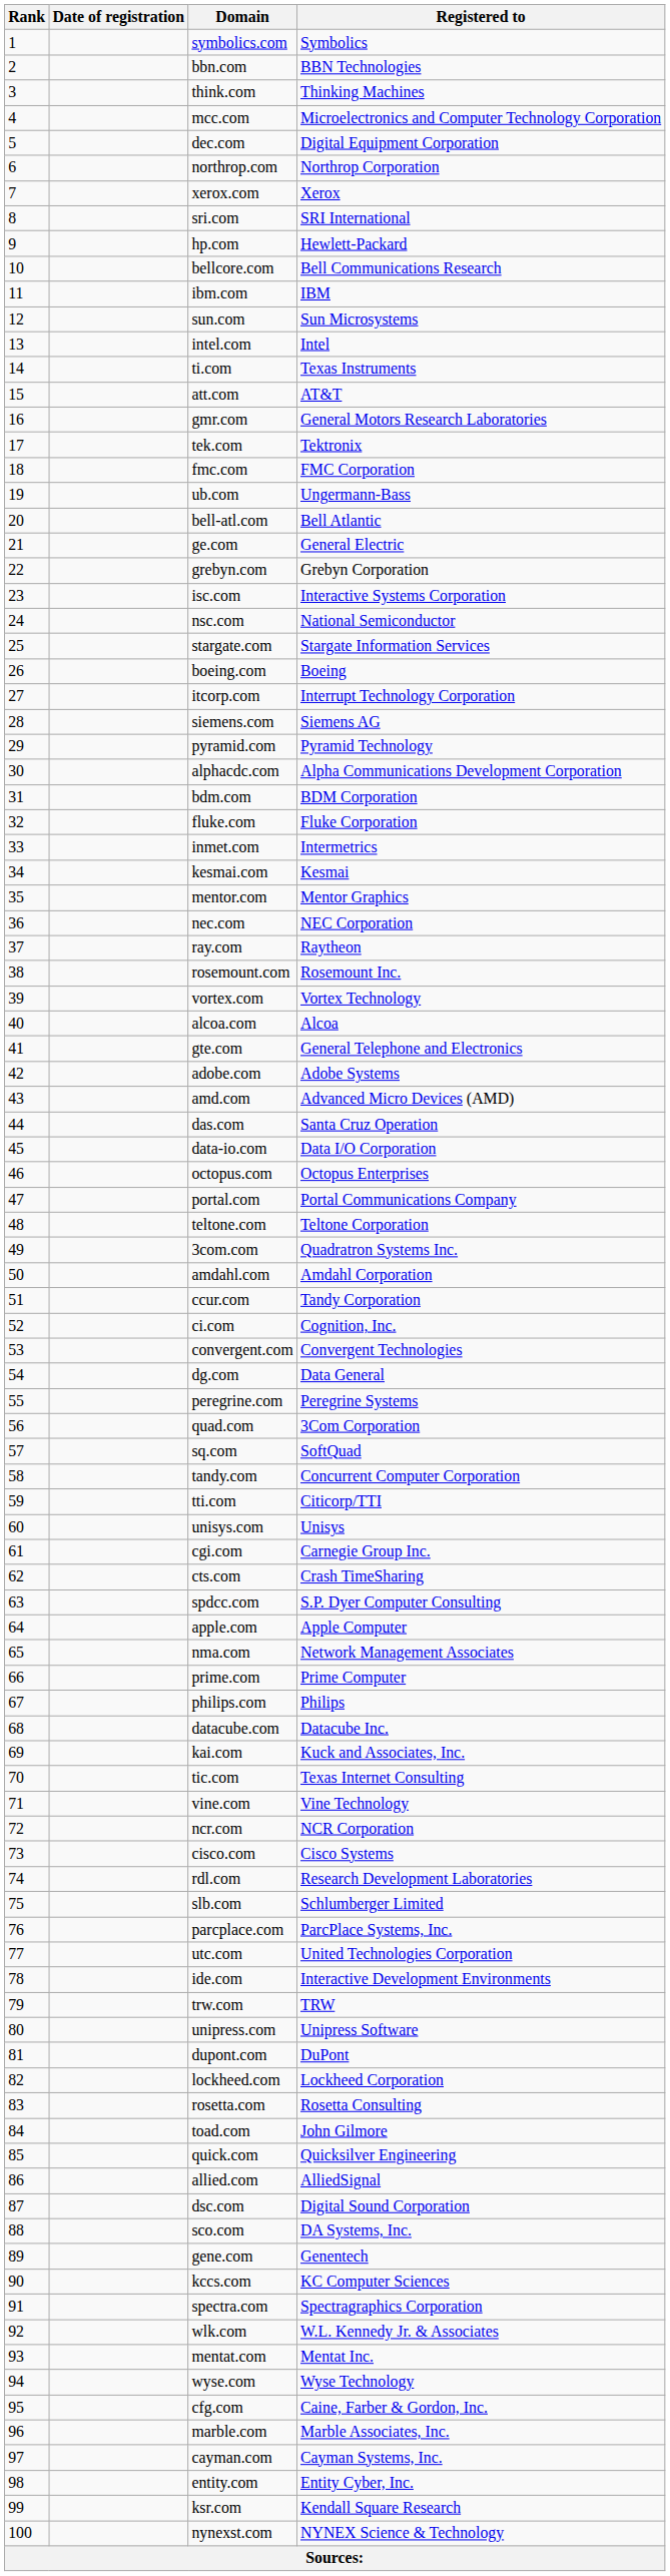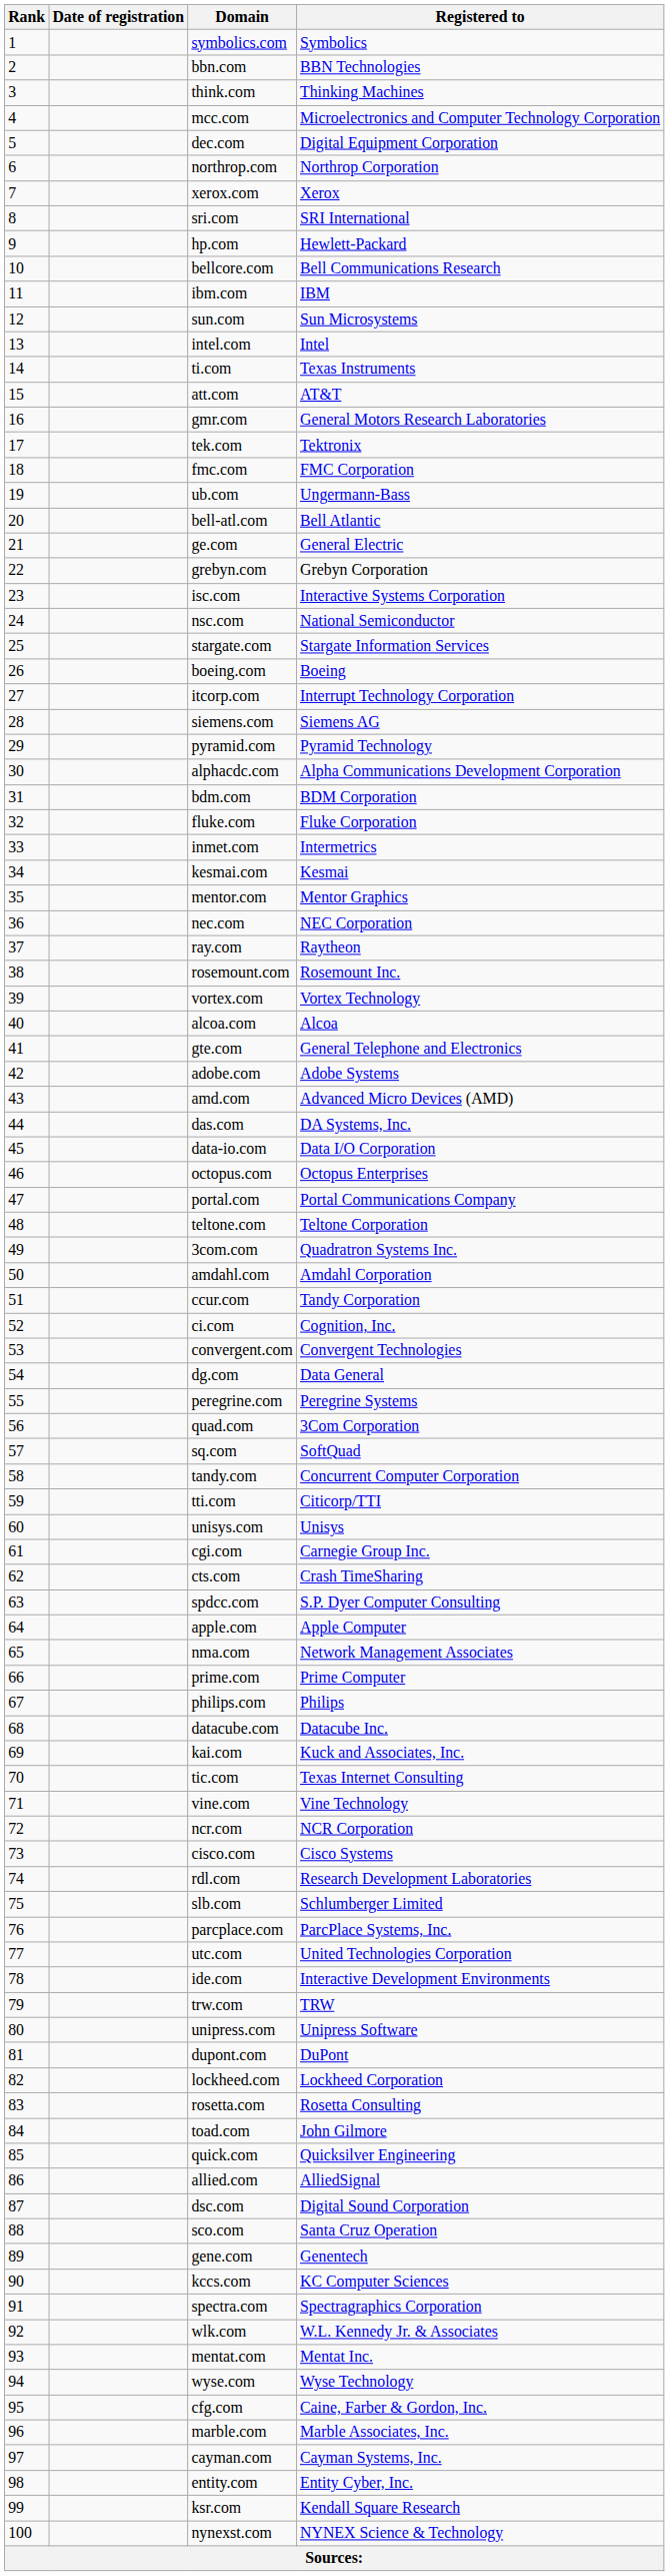das.com | Registered to: Santa Cruz Operation -> DA Systems, Inc.
sco.com | Registered to: DA Systems, Inc. -> Santa Cruz Operation
